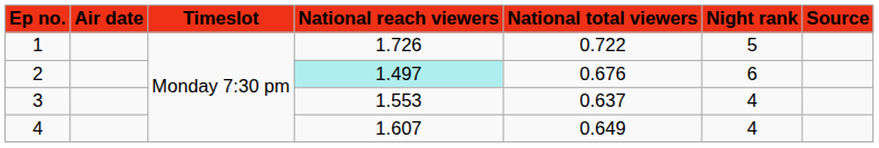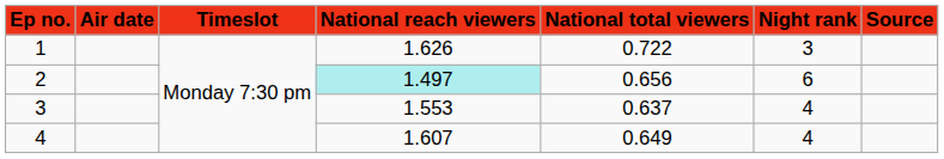1 | National reach viewers: 1.726 -> 1.626
1 | Night rank: 5 -> 3
2 | National total viewers: 0.676 -> 0.656
